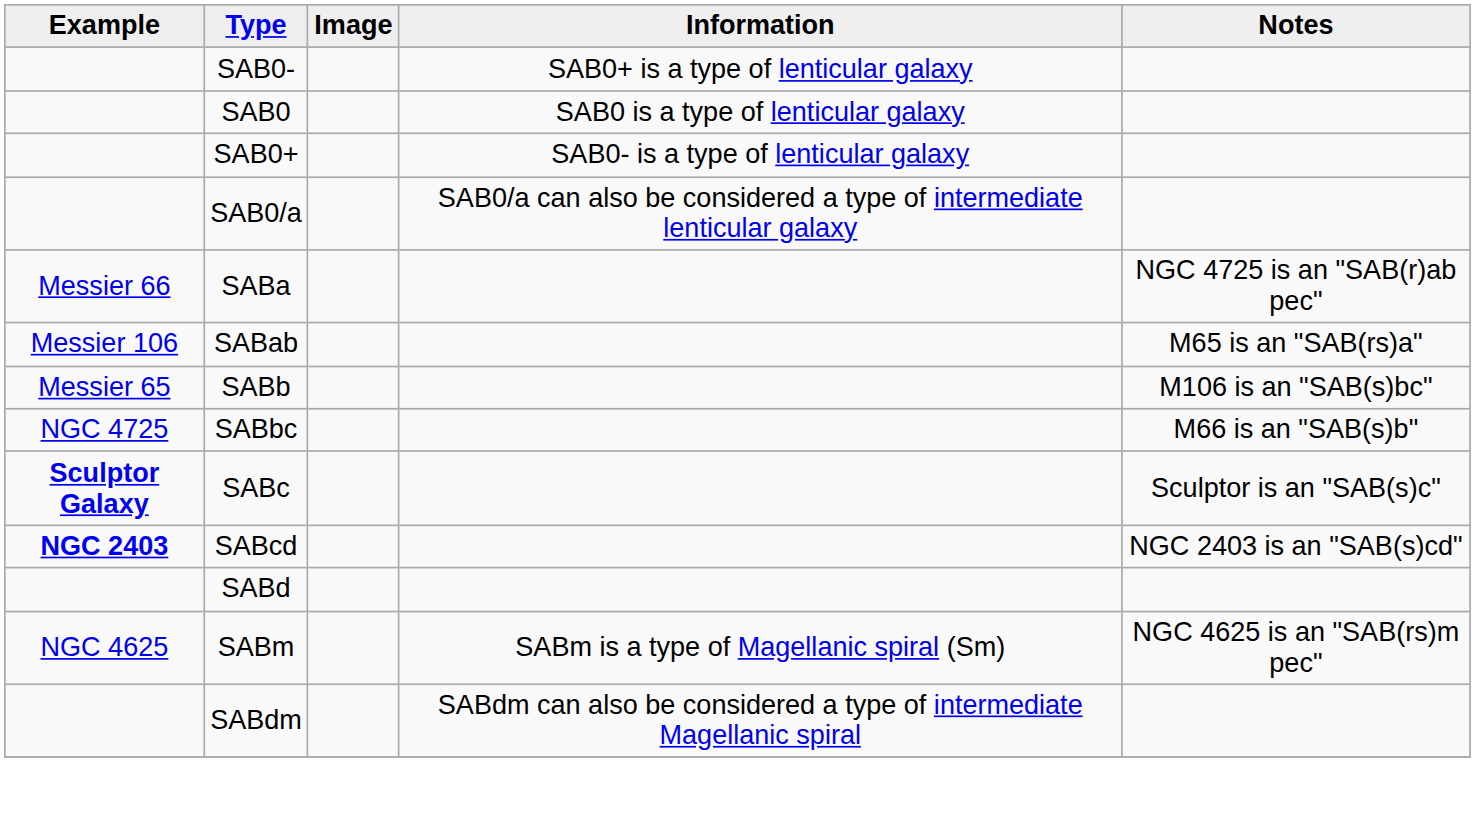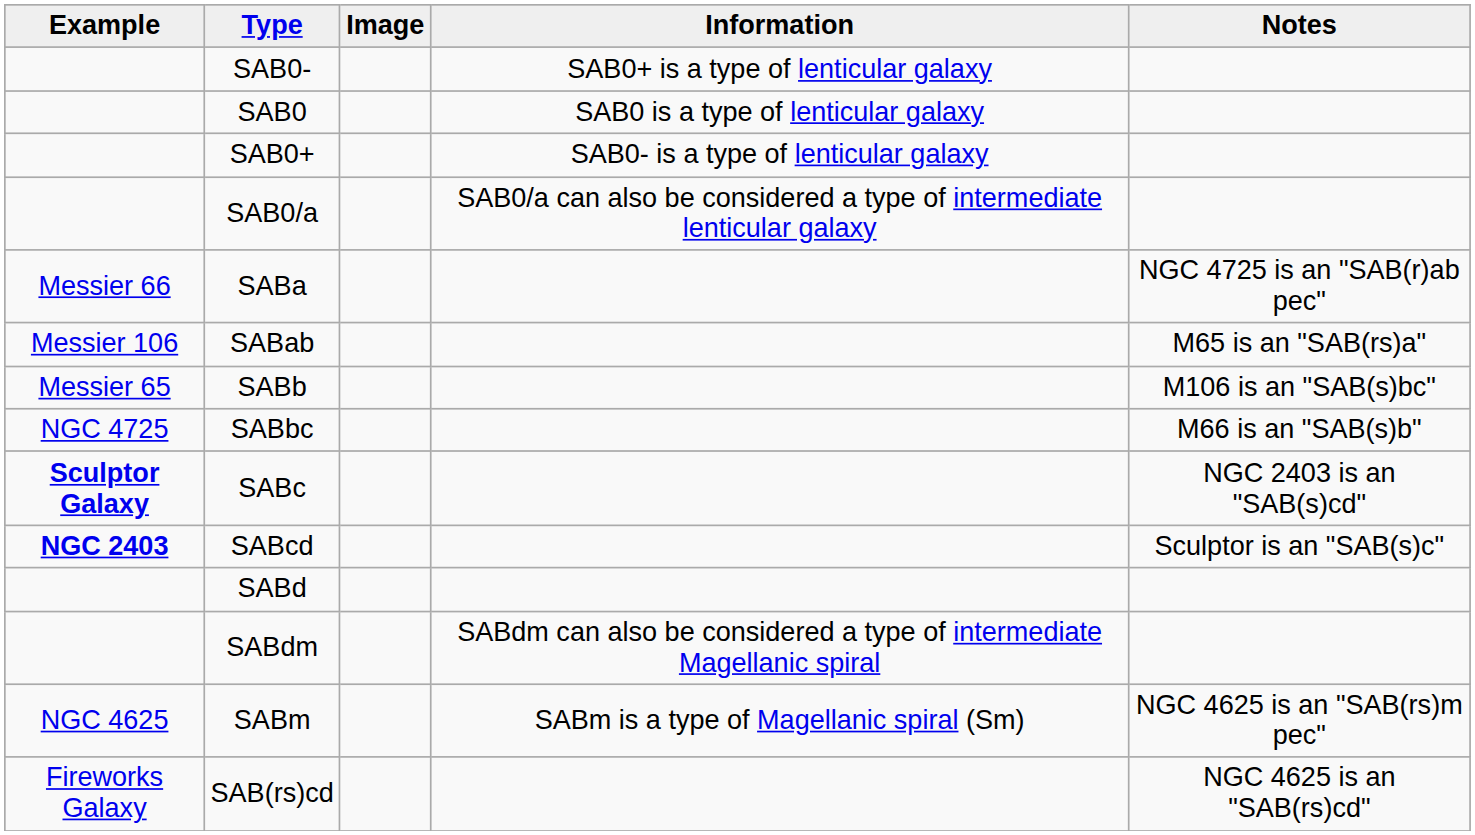SABc | Notes: Sculptor is an "SAB(s)c" -> NGC 2403 is an "SAB(s)cd"
SABcd | Notes: NGC 2403 is an "SAB(s)cd" -> Sculptor is an "SAB(s)c"
rows swapped: SABdm <-> SABm
+ row: Fireworks Galaxy | SAB(rs)cd | NGC 4625 is an "SAB(rs)cd"
